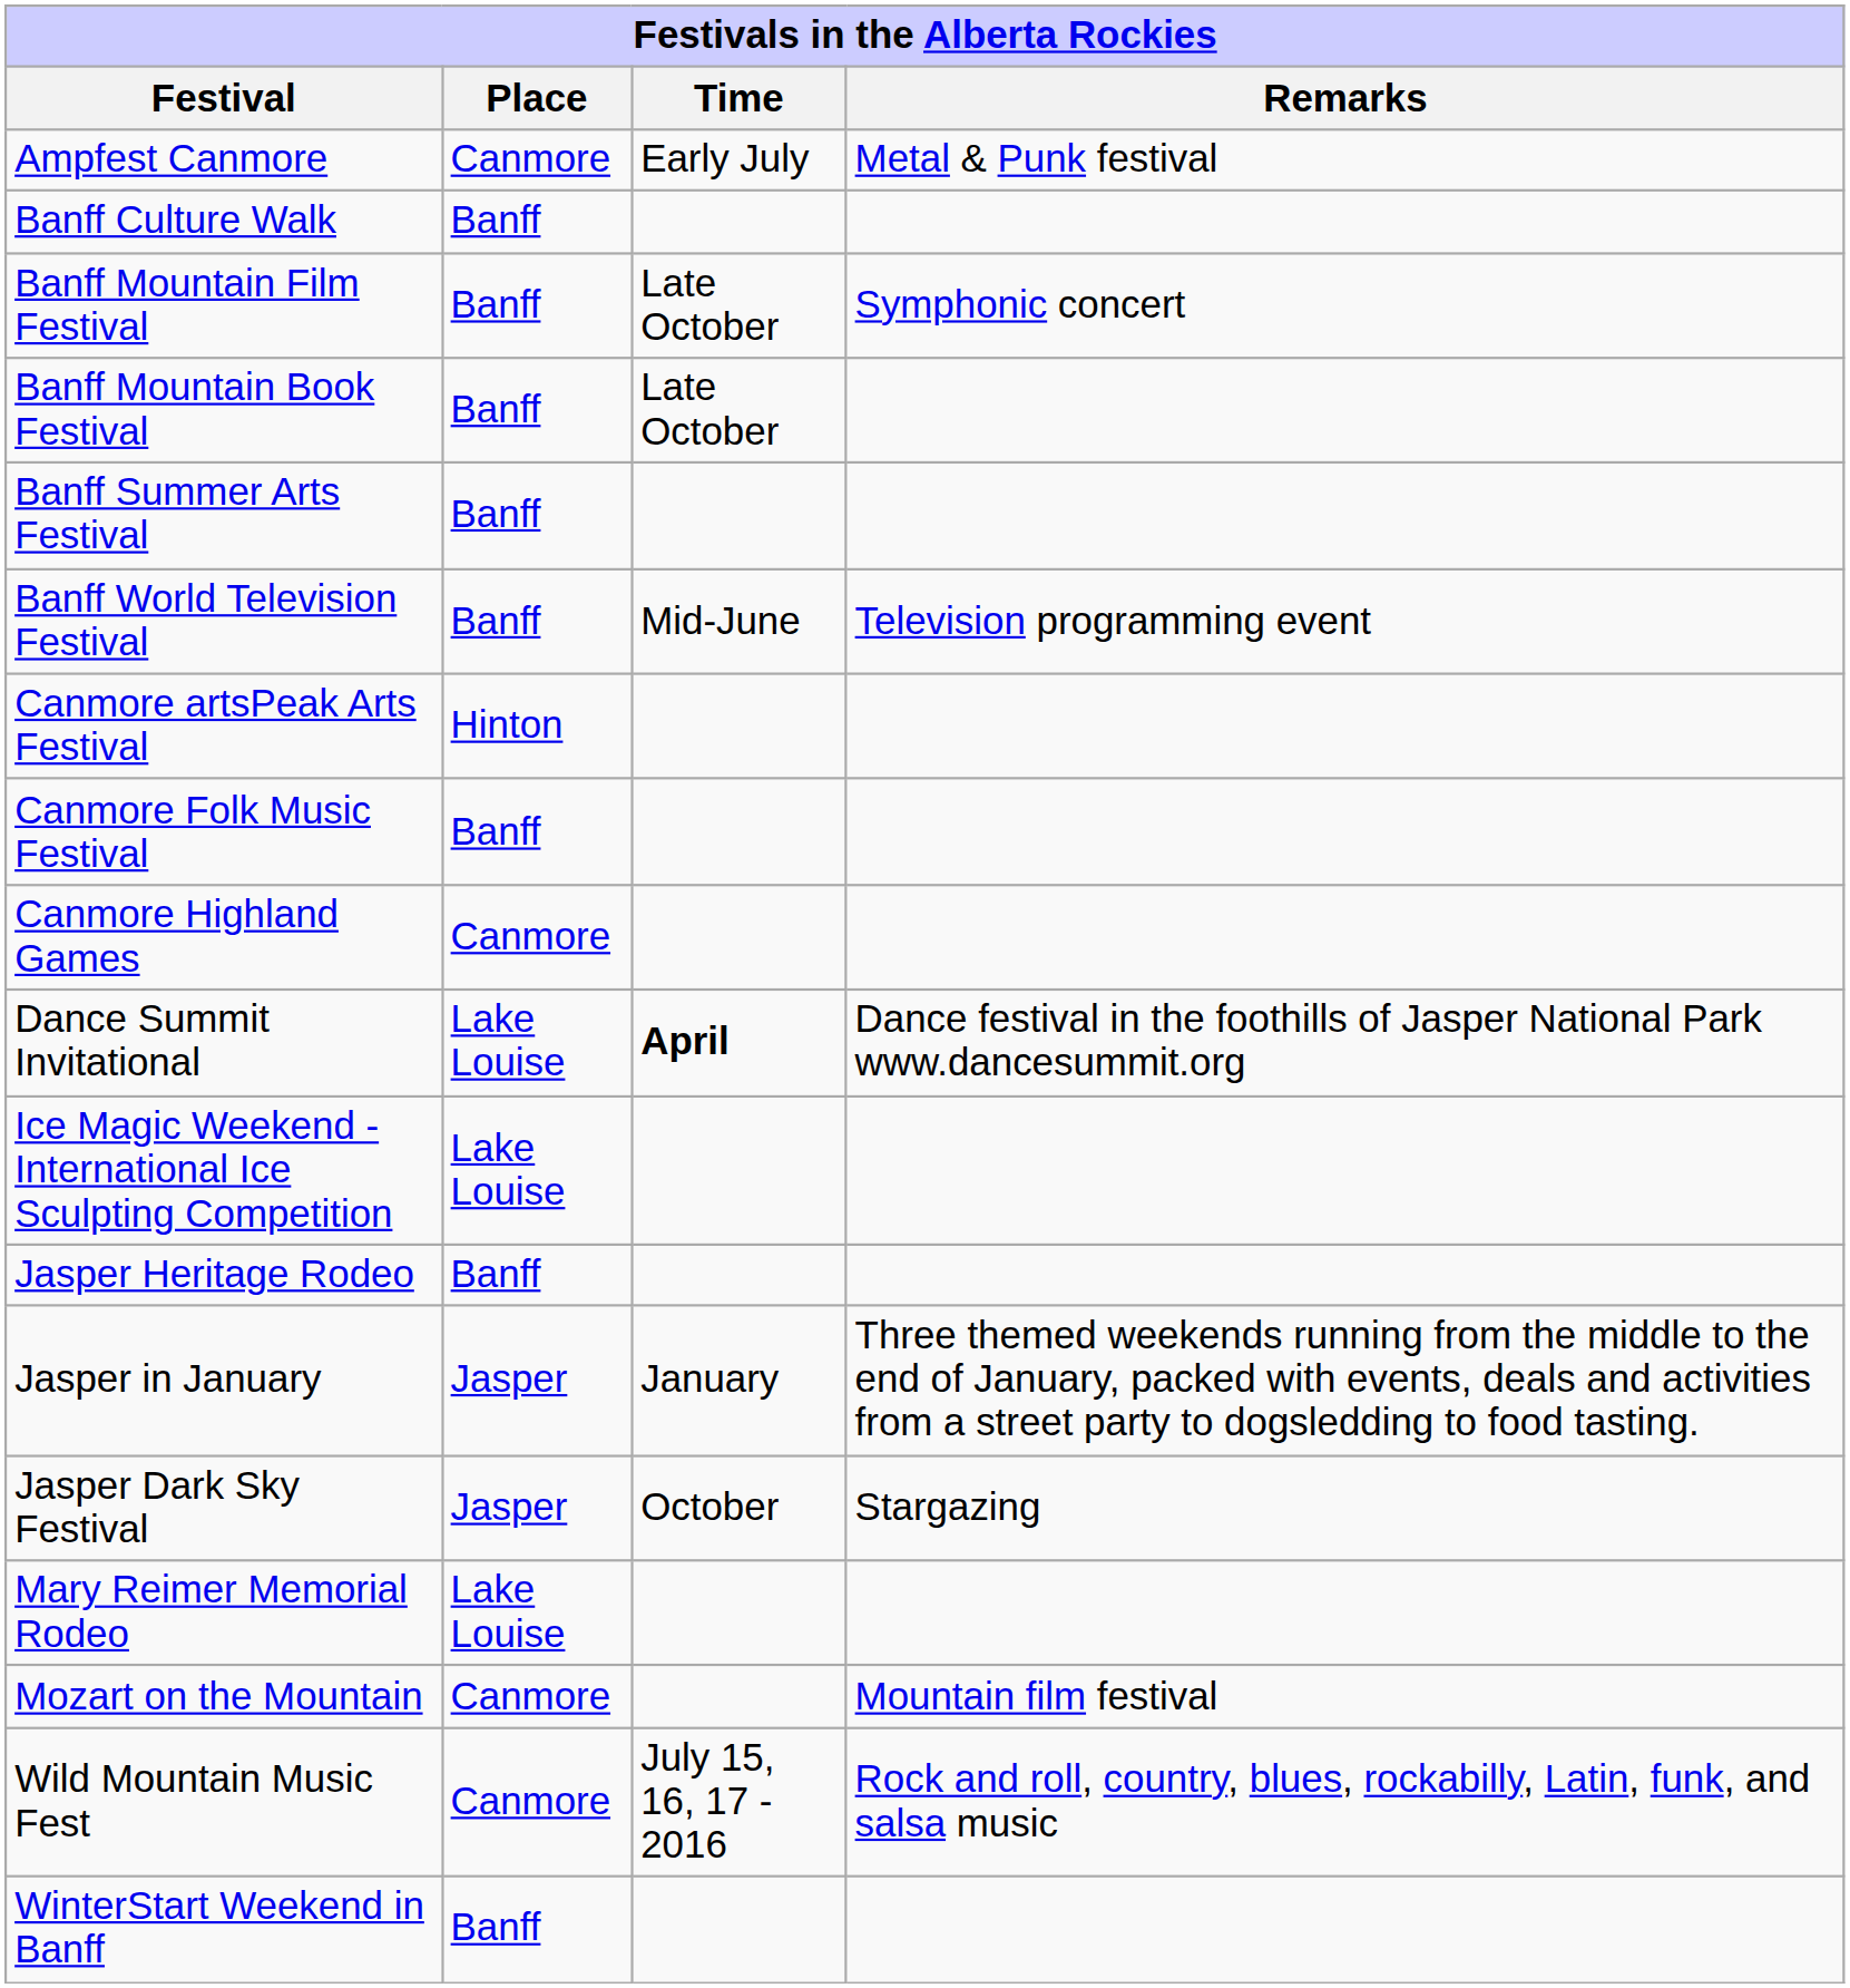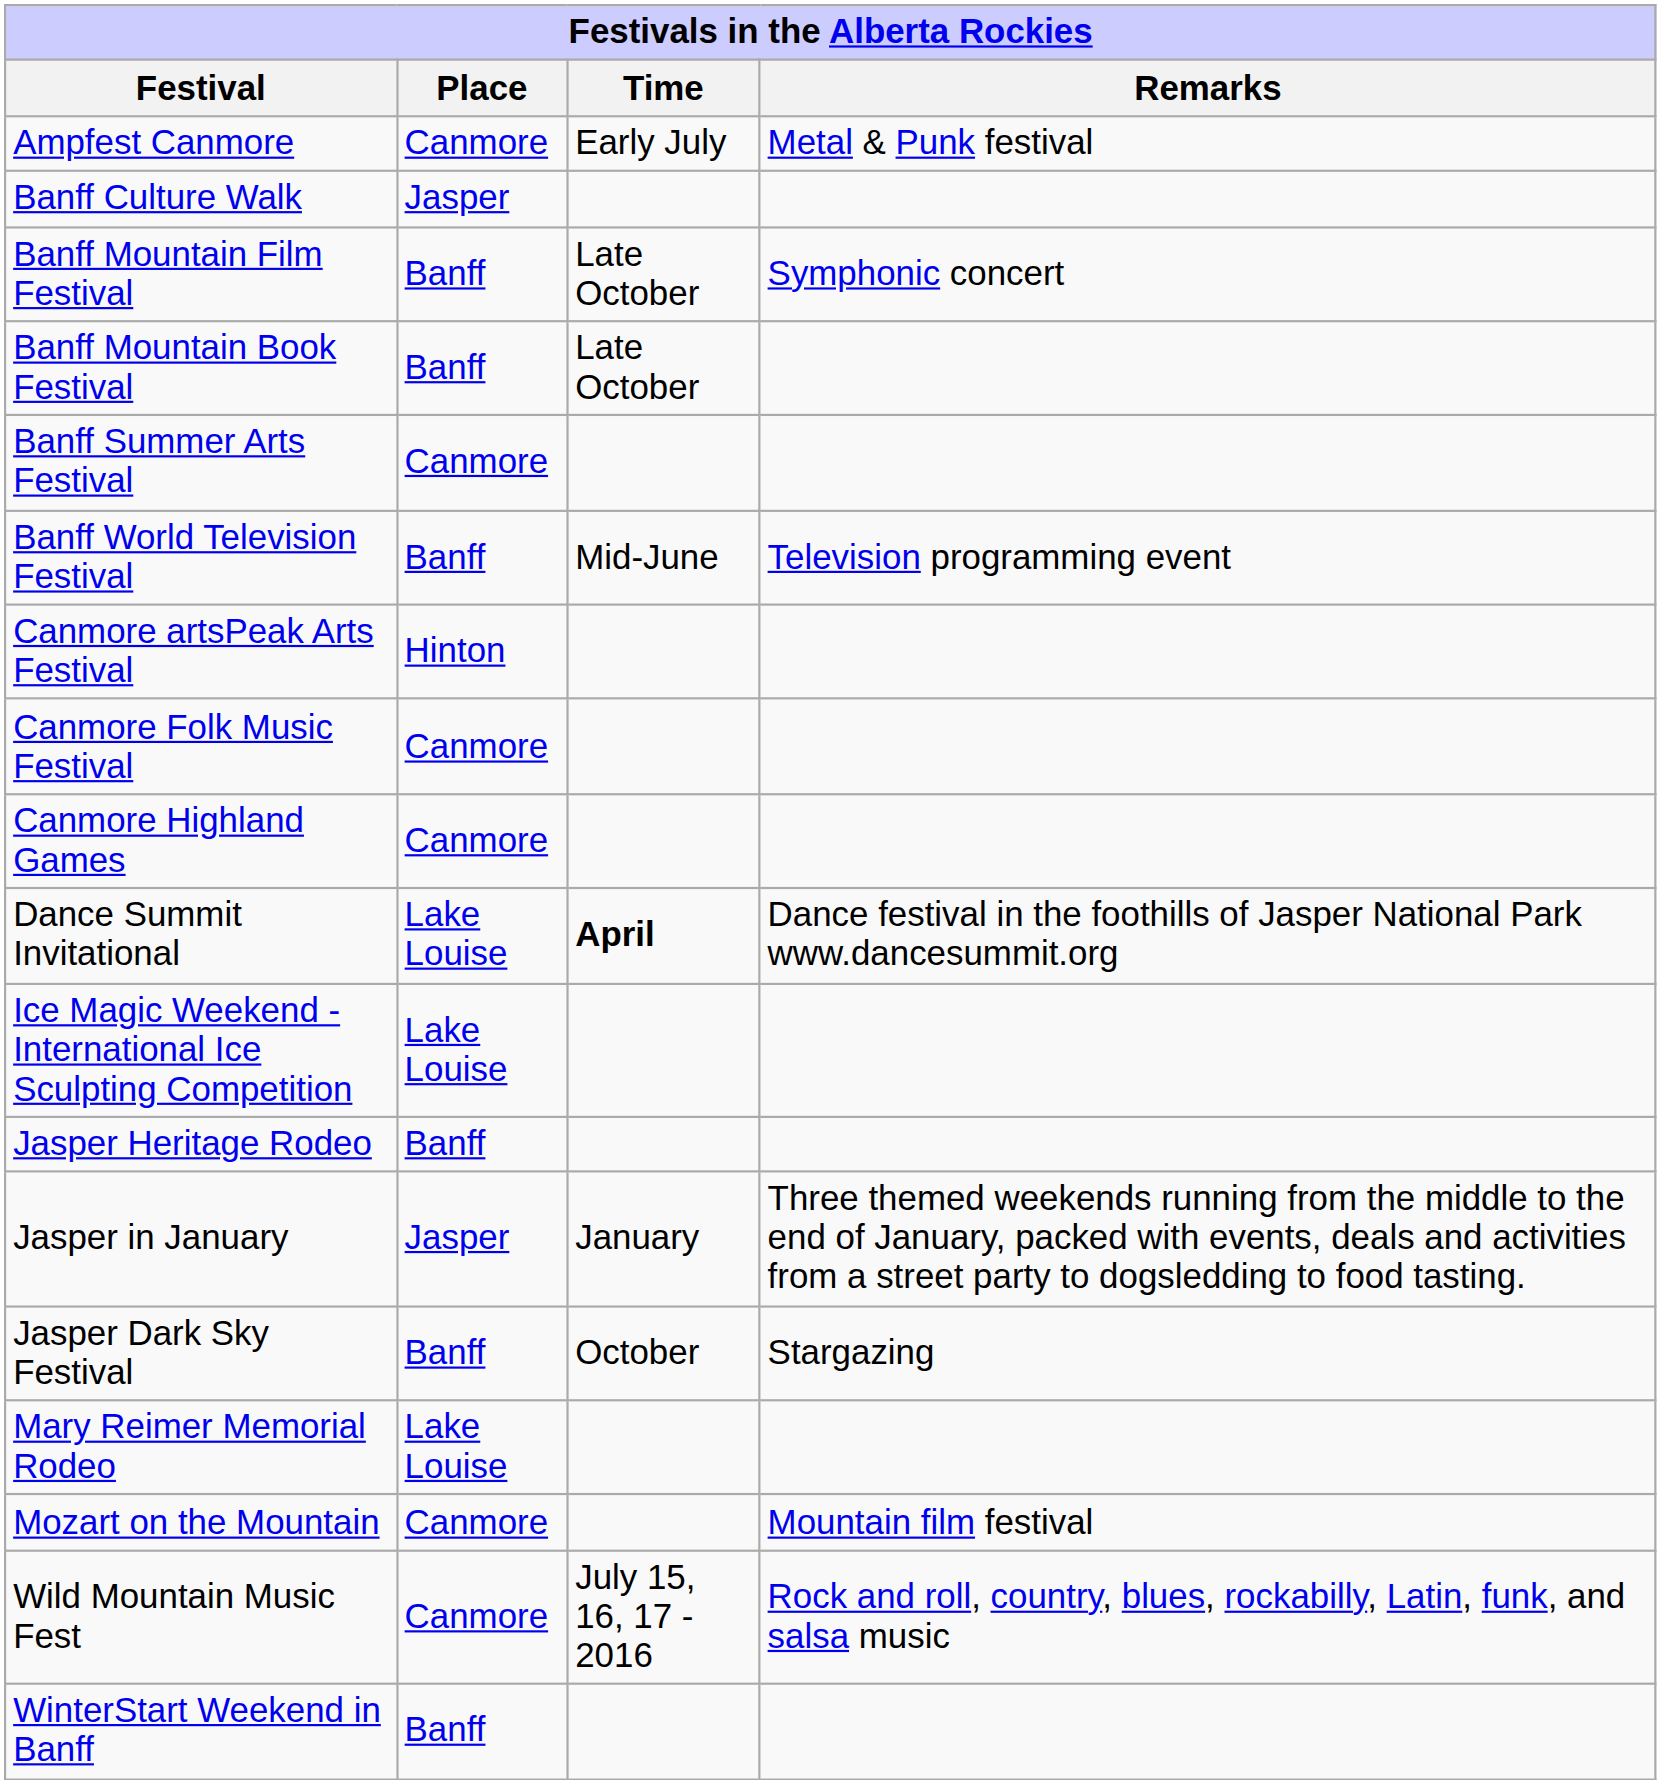Banff Culture Walk | Place: Banff -> Jasper
Banff Summer Arts Festival | Place: Banff -> Canmore
Canmore Folk Music Festival | Place: Banff -> Canmore
Jasper Dark Sky Festival | Place: Jasper -> Banff
